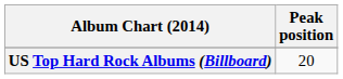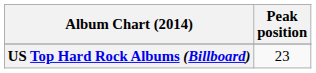US Top Hard Rock Albums (Billboard) | Peak position: 20 -> 23
